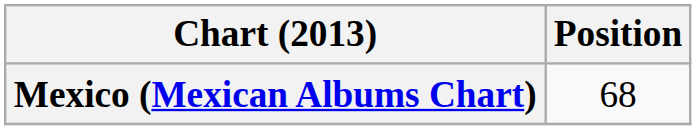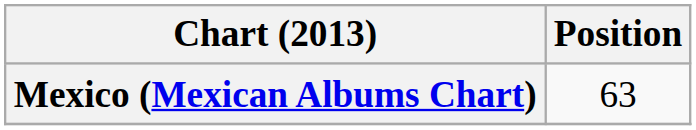Mexico (Mexican Albums Chart) | Position: 68 -> 63
